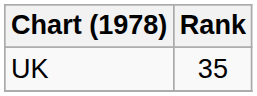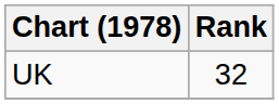UK | Rank: 35 -> 32
